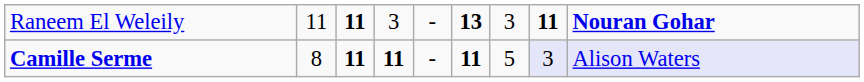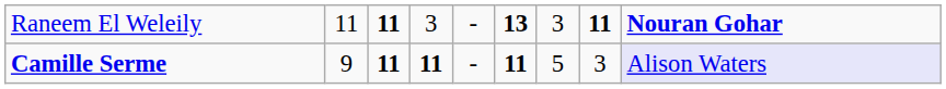Camille Serme | column 2: 8 -> 9
Camille Serme | column 8: lavender background -> no background
